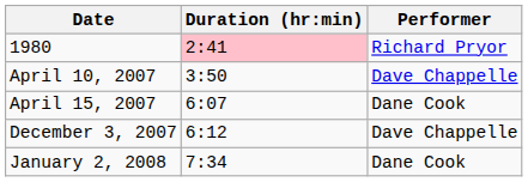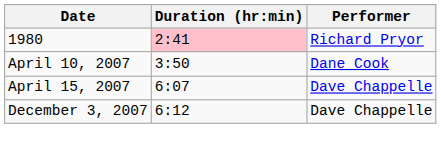April 10, 2007 | Performer: Dave Chappelle -> Dane Cook
April 15, 2007 | Performer: Dane Cook -> Dave Chappelle
- row: January 2, 2008 | 7:34 | Dane Cook
